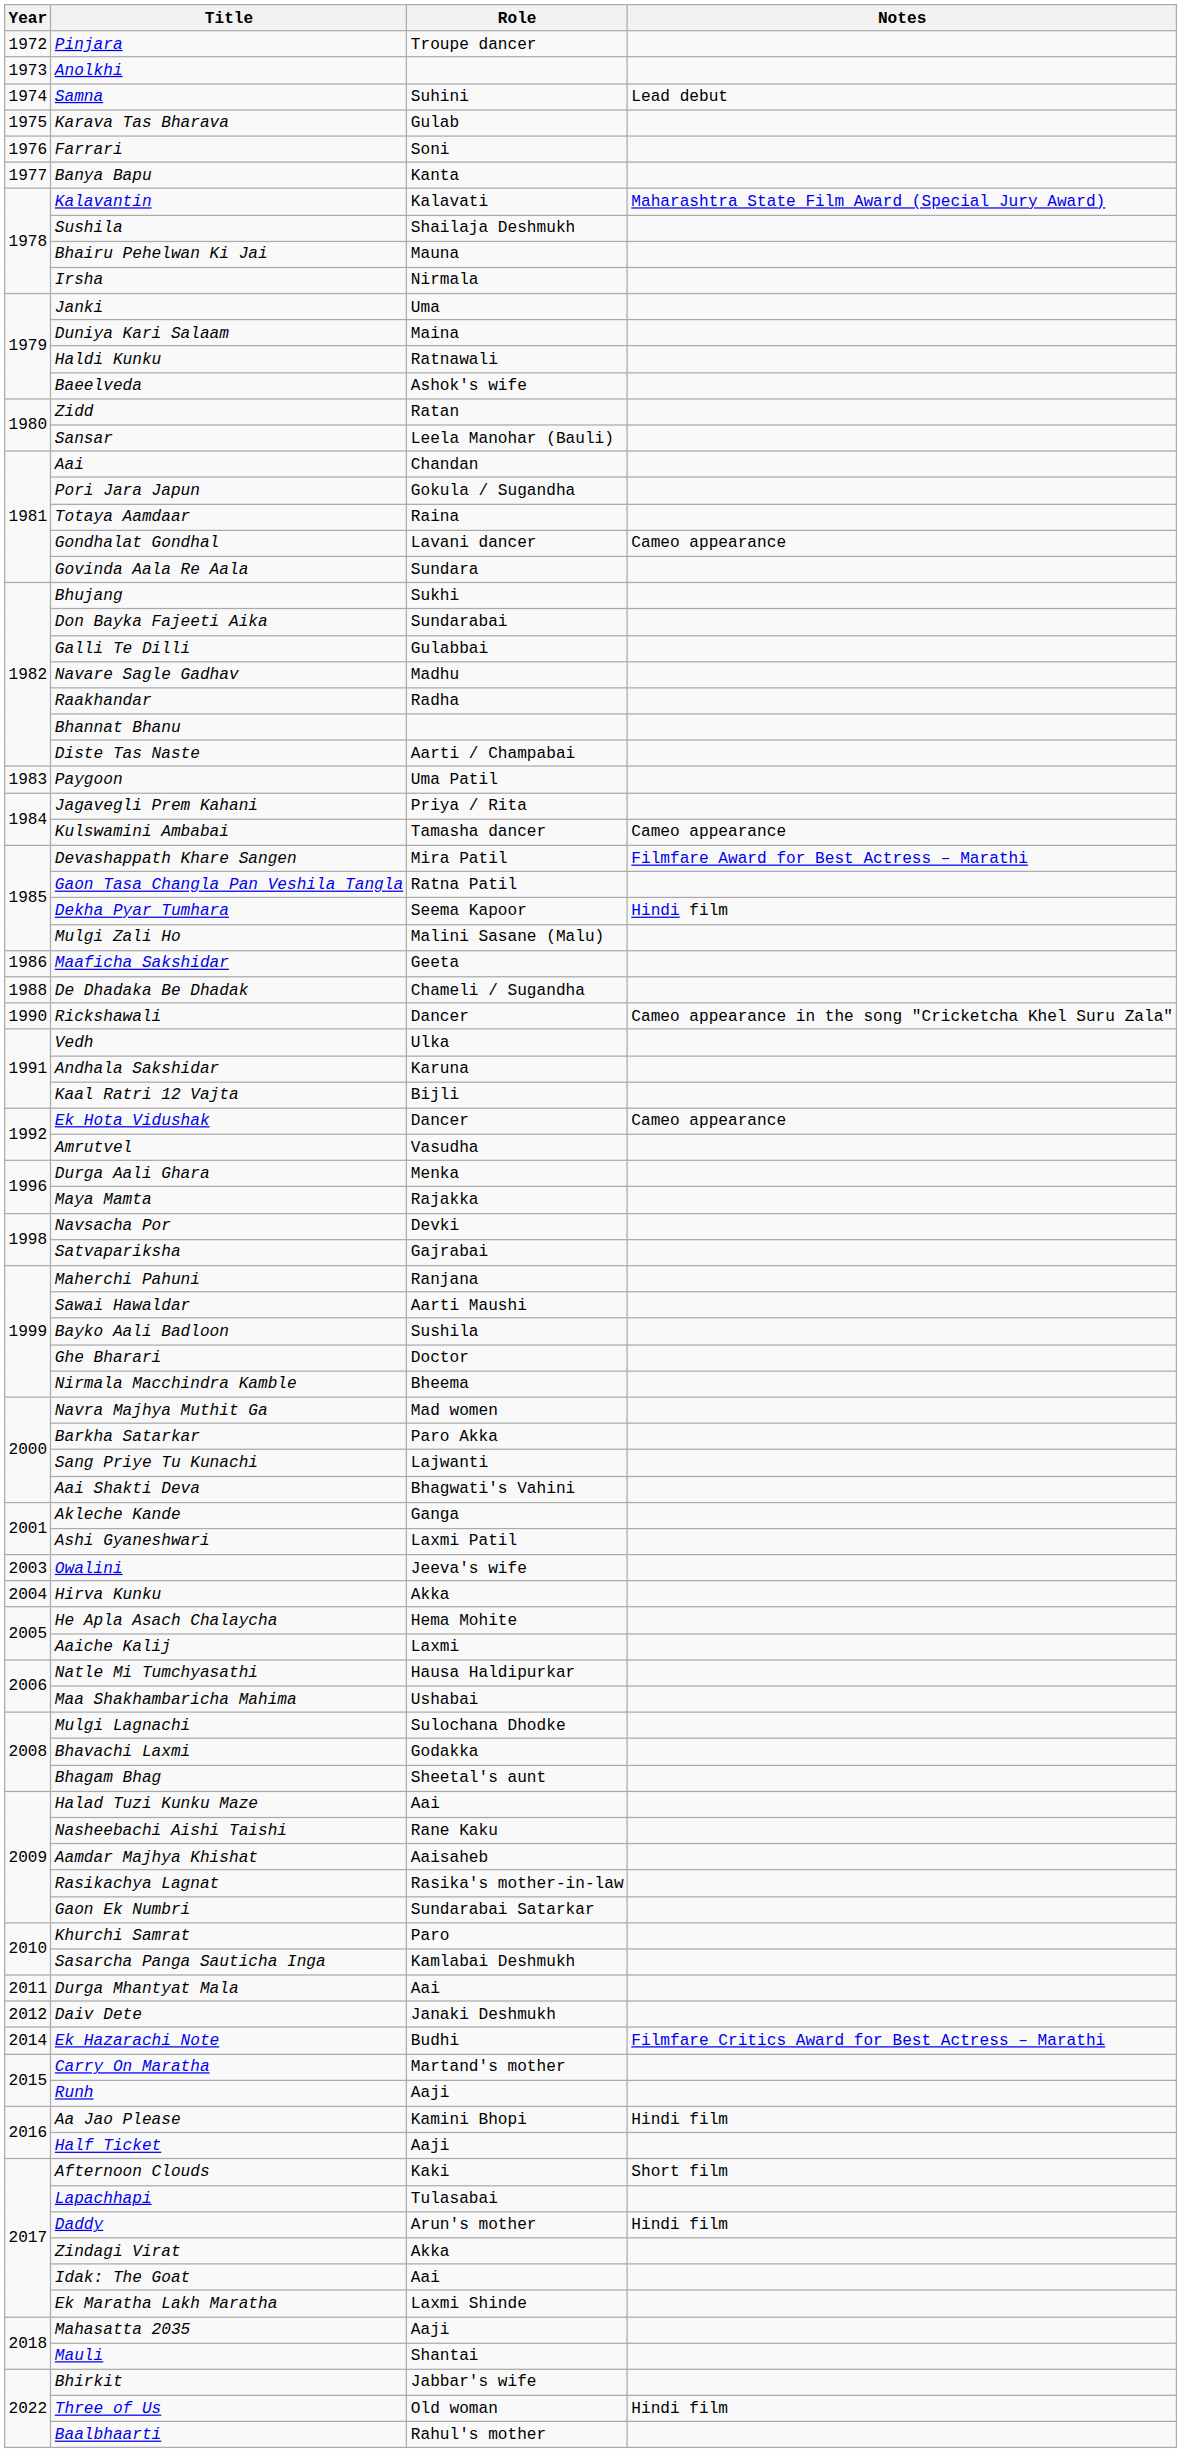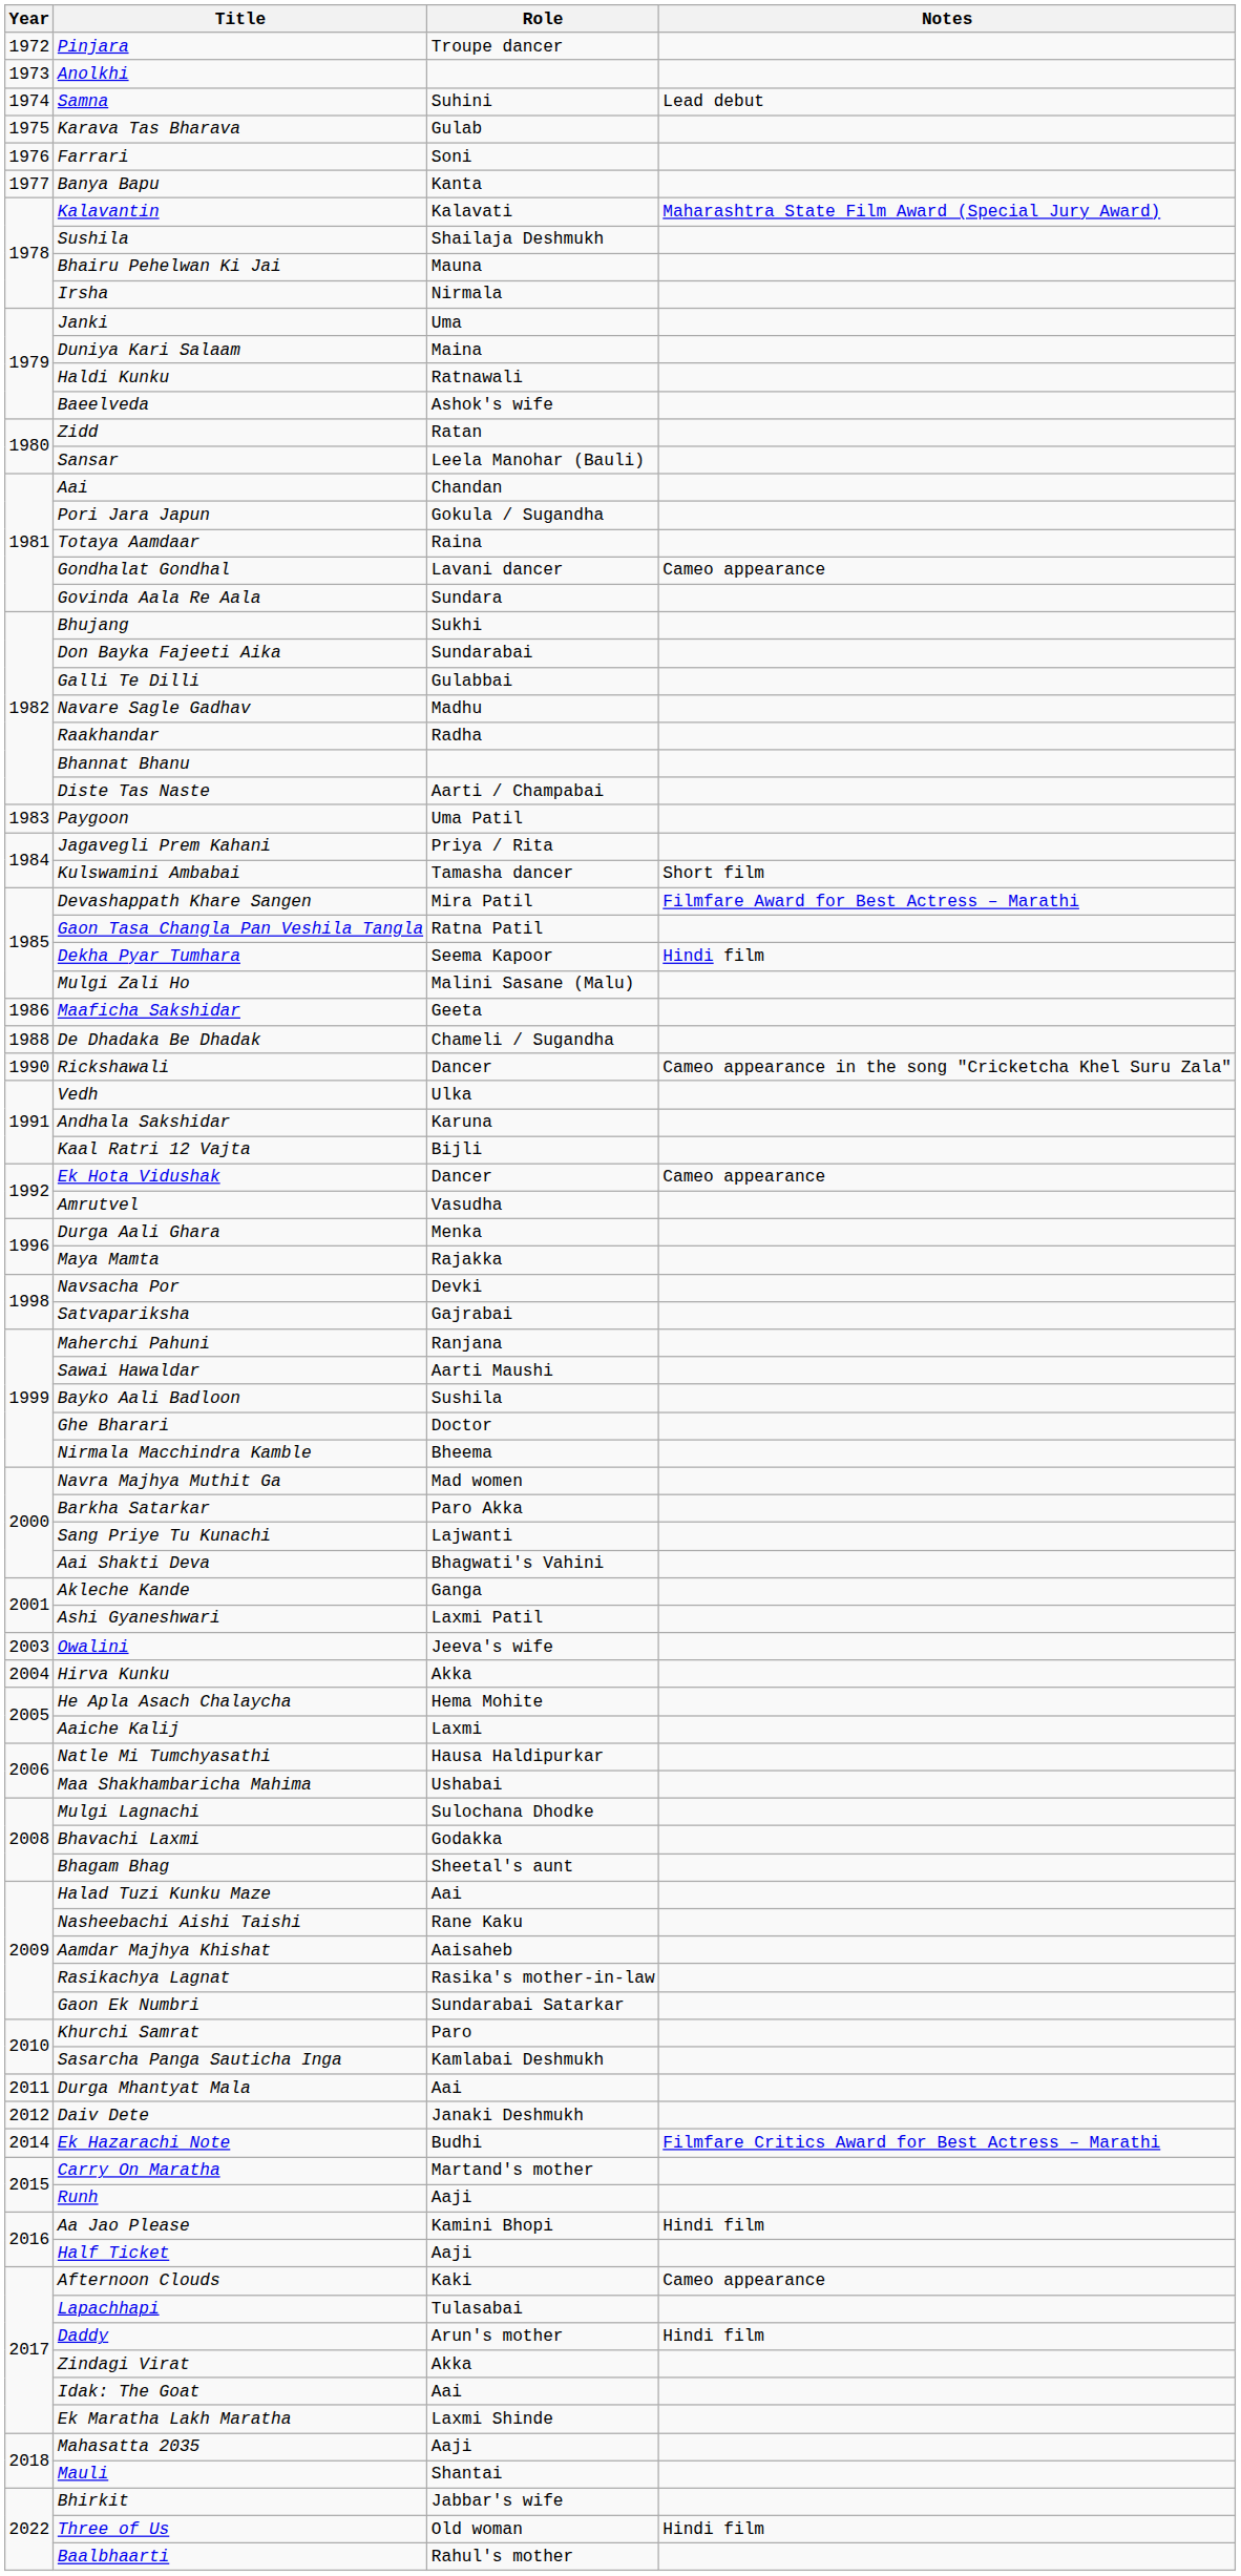Kulswamini Ambabai | Notes: Cameo appearance -> Short film
Afternoon Clouds | Notes: Short film -> Cameo appearance
